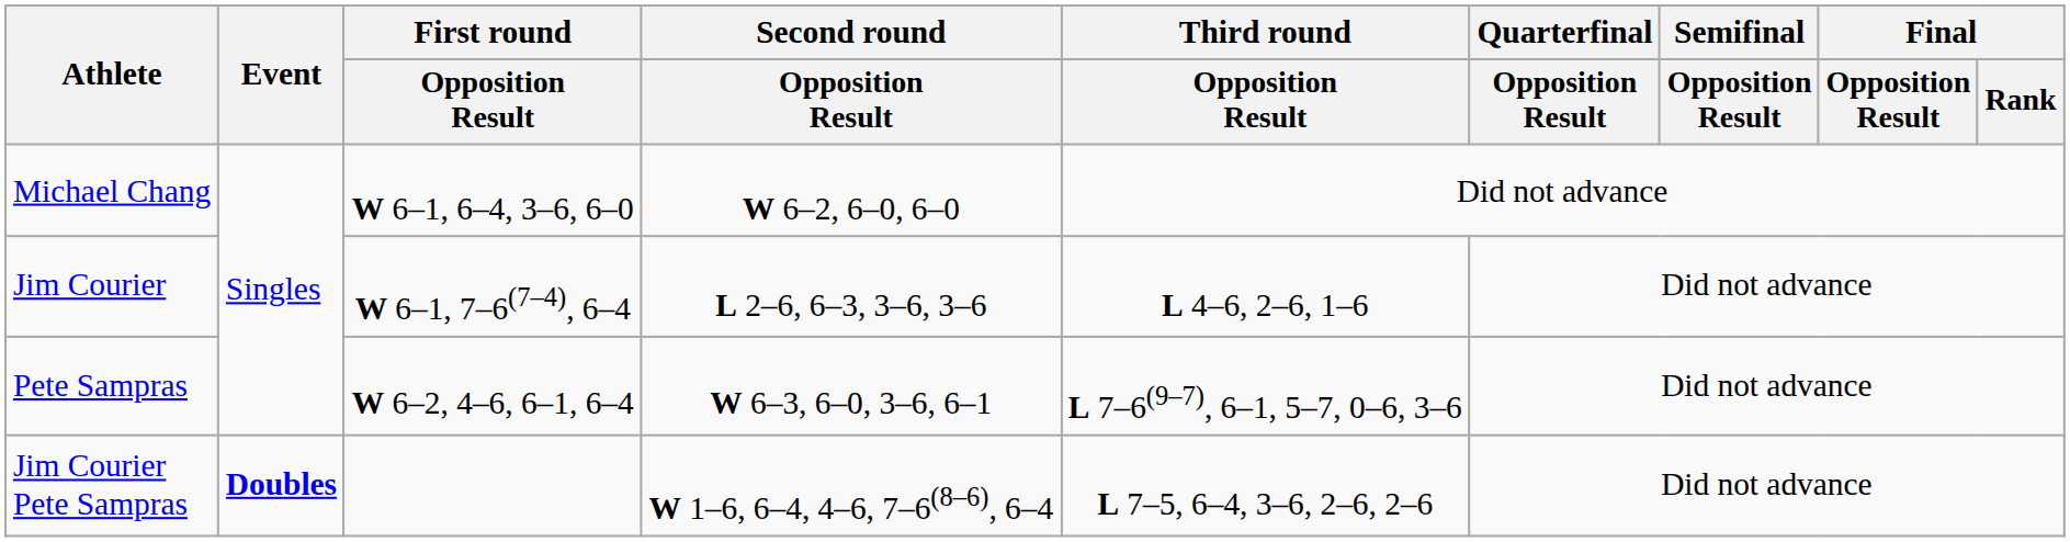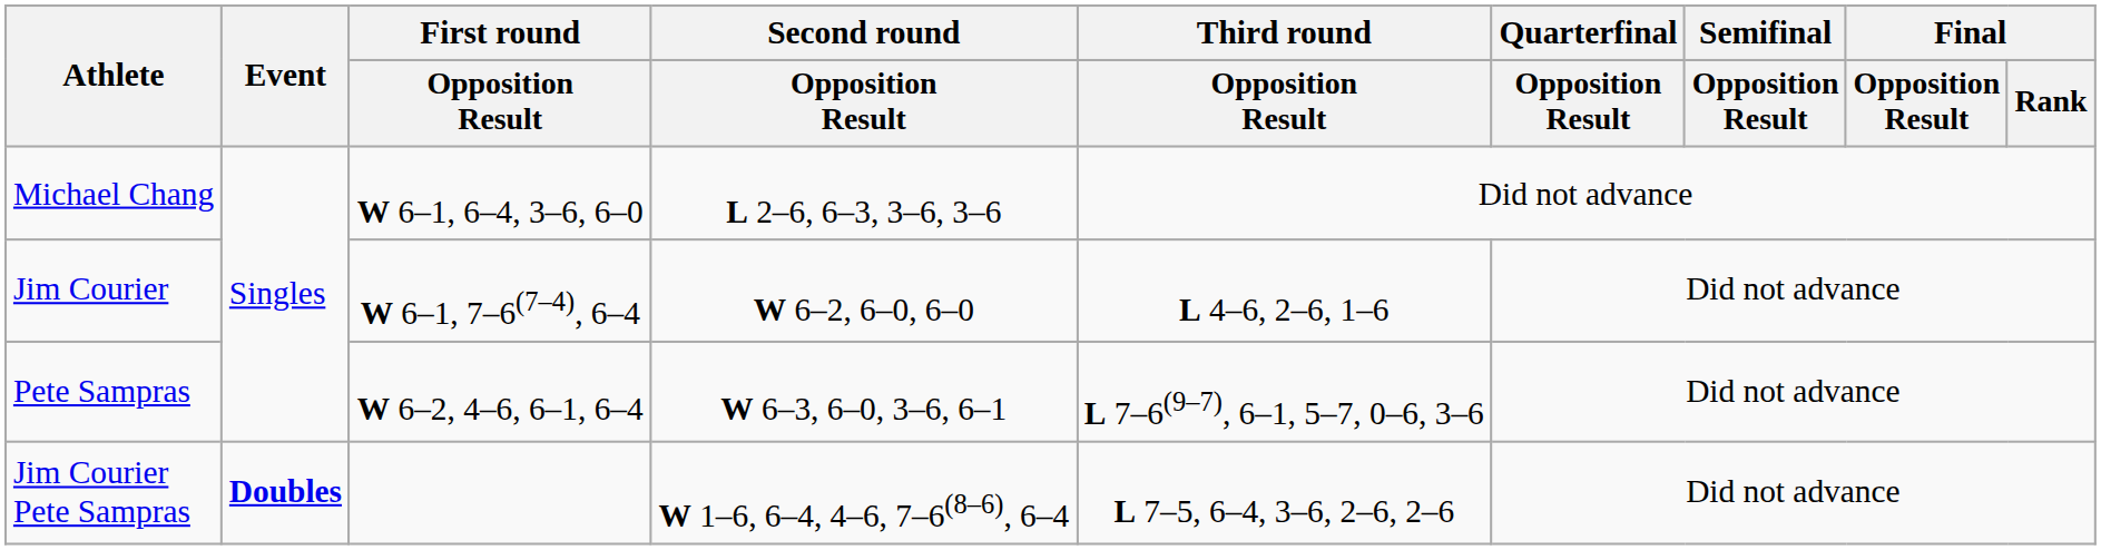Michael Chang | Second round / Opposition Result: W 6–2, 6–0, 6–0 -> L 2–6, 6–3, 3–6, 3–6
Jim Courier | Second round / Opposition Result: L 2–6, 6–3, 3–6, 3–6 -> W 6–2, 6–0, 6–0
